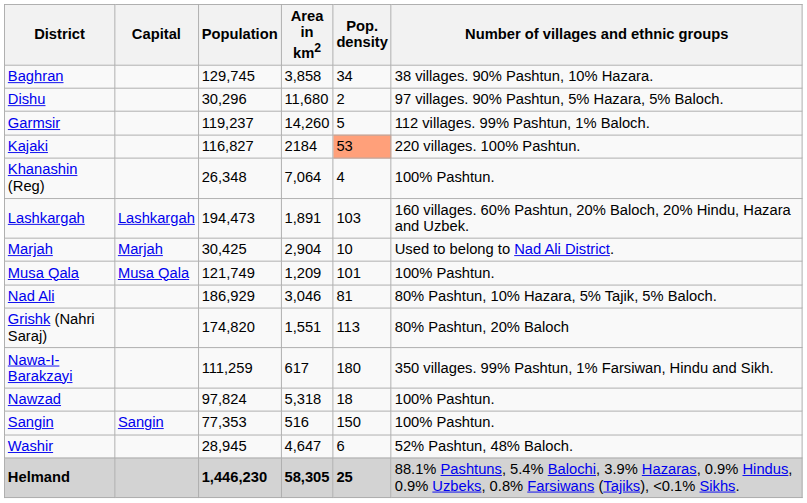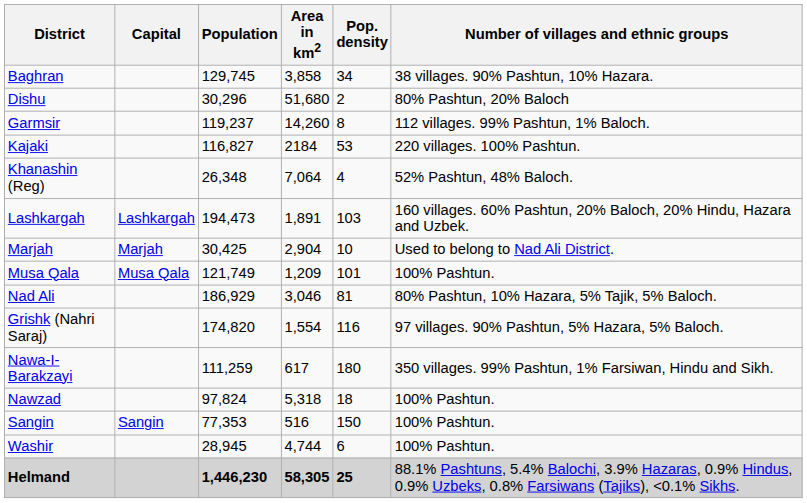Dishu | Area in km2: 11,680 -> 51,680
Dishu | Number of villages and ethnic groups: 97 villages. 90% Pashtun, 5% Hazara, 5% Baloch. -> 80% Pashtun, 20% Baloch
Garmsir | Pop. density: 5 -> 8
Kajaki | Pop. density: lightsalmon background -> no background
Khanashin (Reg) | Number of villages and ethnic groups: 100% Pashtun. -> 52% Pashtun, 48% Baloch.
Grishk (Nahri Saraj) | Area in km2: 1,551 -> 1,554
Grishk (Nahri Saraj) | Pop. density: 113 -> 116
Grishk (Nahri Saraj) | Number of villages and ethnic groups: 80% Pashtun, 20% Baloch -> 97 villages. 90% Pashtun, 5% Hazara, 5% Baloch.
Washir | Area in km2: 4,647 -> 4,744
Washir | Number of villages and ethnic groups: 52% Pashtun, 48% Baloch. -> 100% Pashtun.
